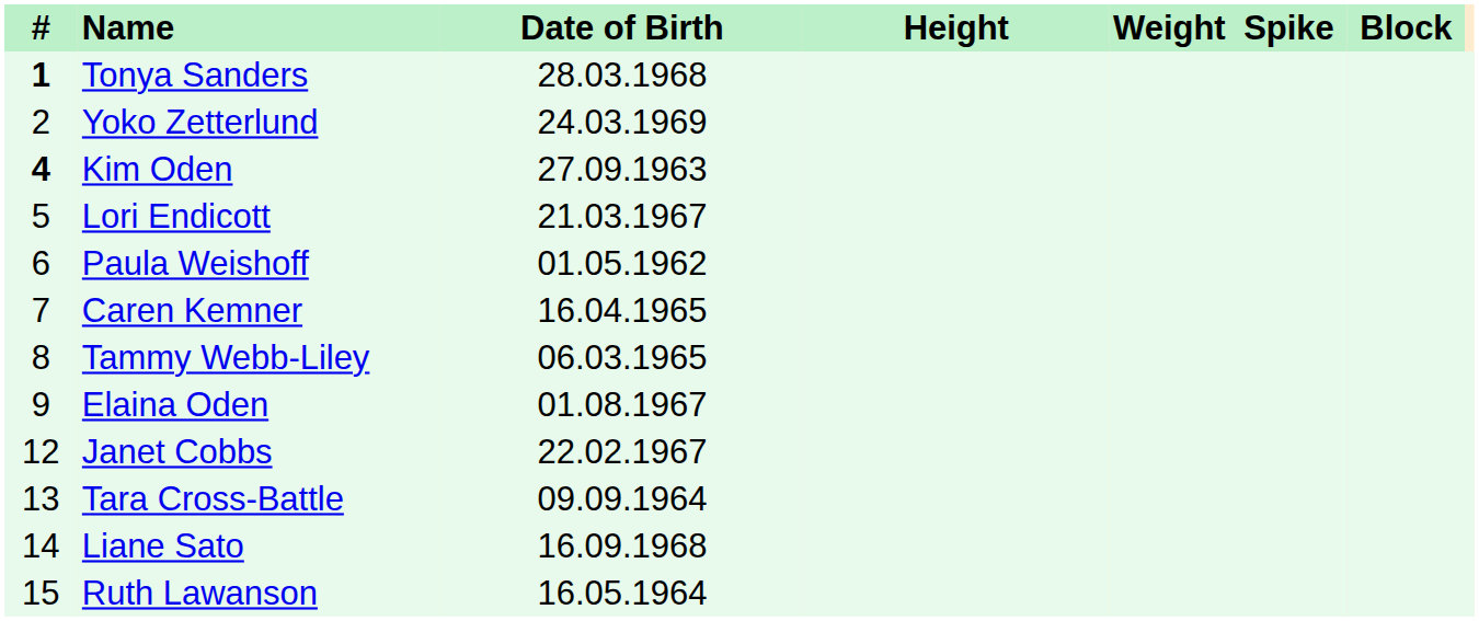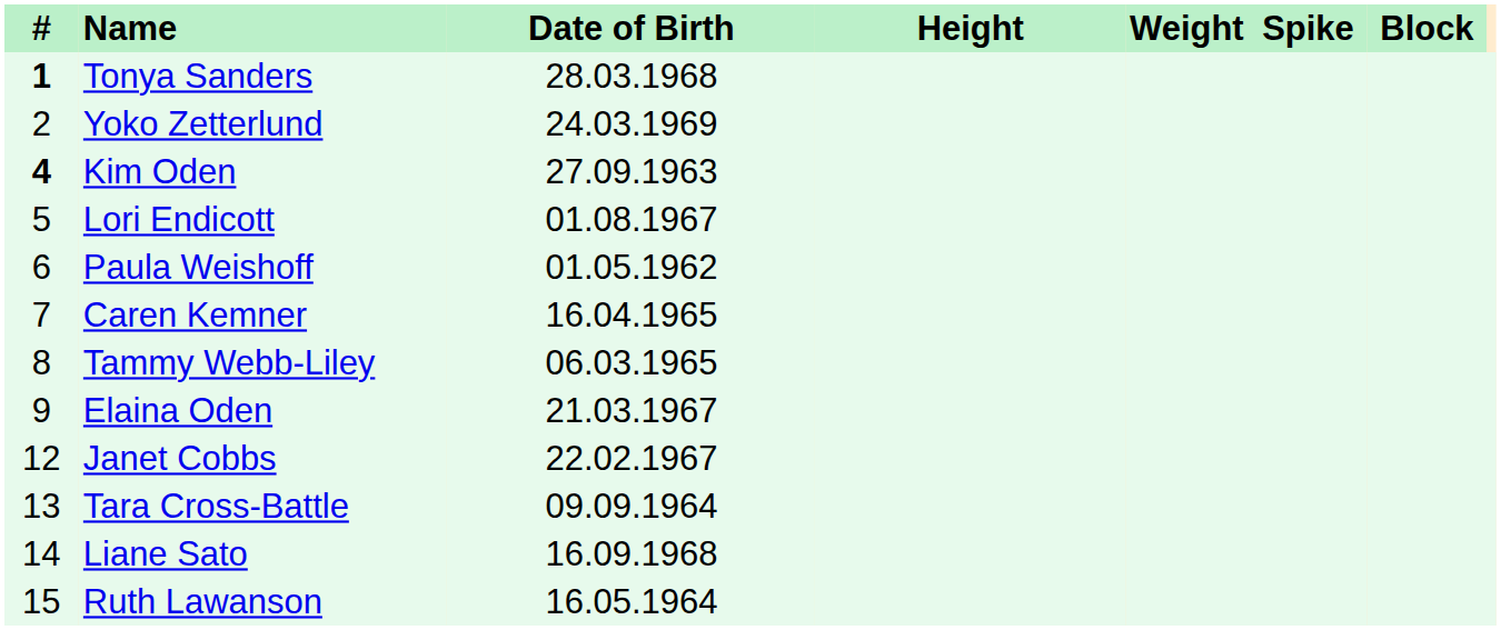Lori Endicott | Date of Birth: 21.03.1967 -> 01.08.1967
Elaina Oden | Date of Birth: 01.08.1967 -> 21.03.1967
